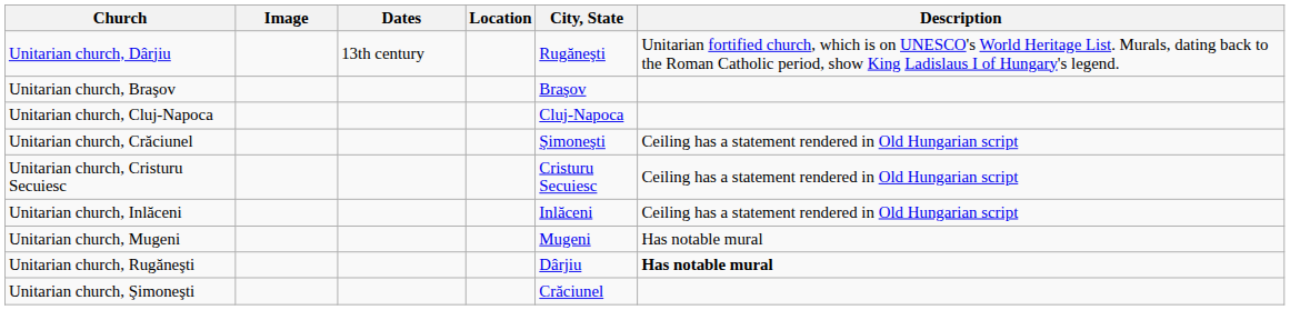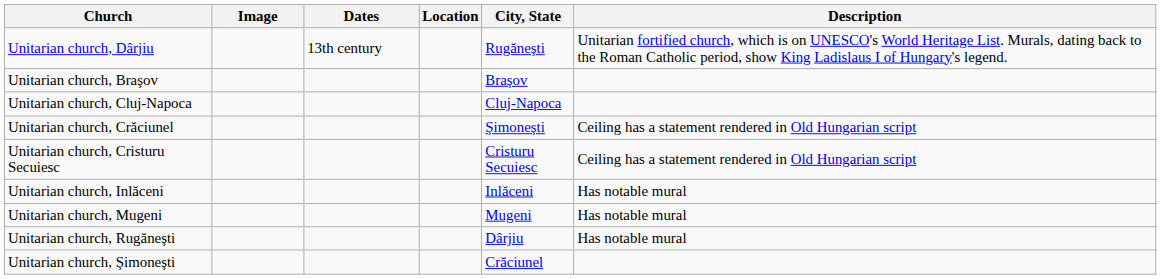Unitarian church, Inlăceni | Description: Ceiling has a statement rendered in Old Hungarian script -> Has notable mural
Unitarian church, Rugăneşti | Description: bold -> normal
